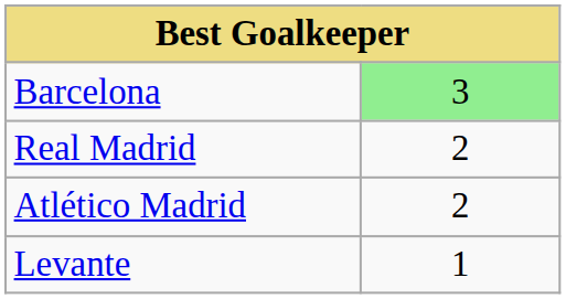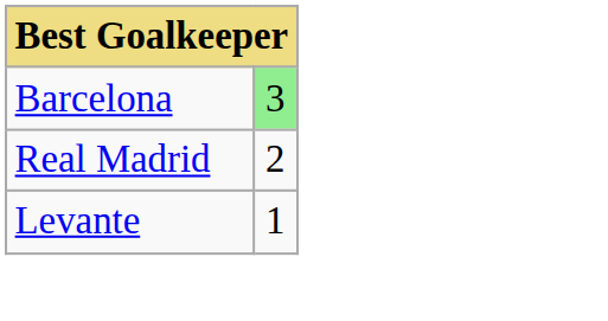- row: Atlético Madrid | 2
